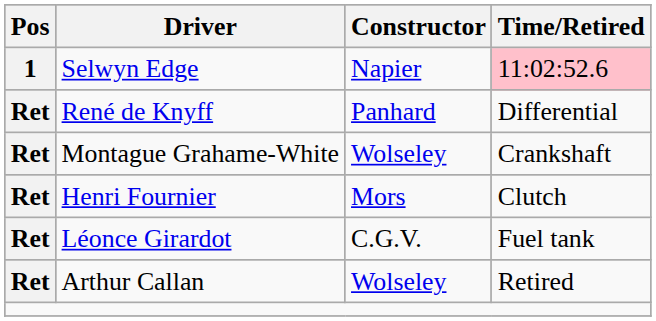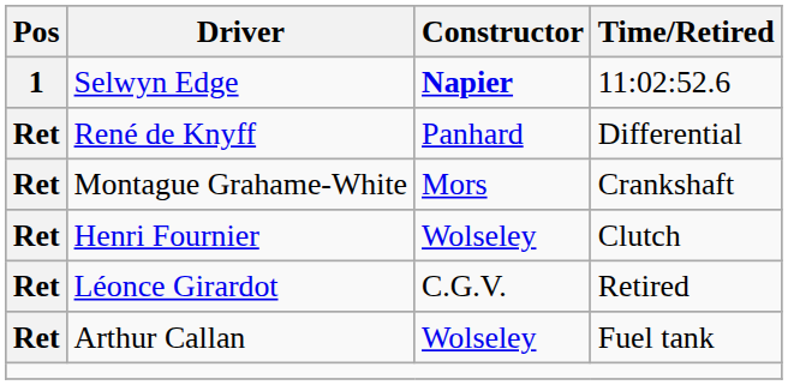Selwyn Edge | Constructor: normal -> bold
Selwyn Edge | Time/Retired: pink background -> no background
Montague Grahame-White | Constructor: Wolseley -> Mors
Henri Fournier | Constructor: Mors -> Wolseley
Léonce Girardot | Time/Retired: Fuel tank -> Retired
Arthur Callan | Time/Retired: Retired -> Fuel tank
